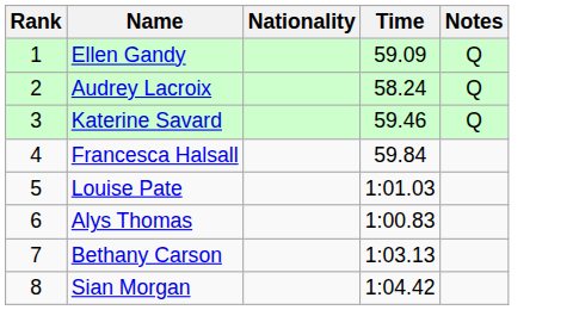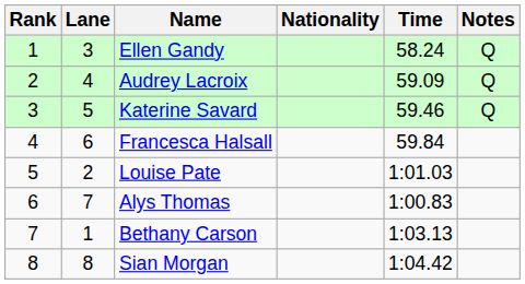+ column: Lane | 3 | 4 | 5 | 6 | 2 | 7 | 1 | 8
Ellen Gandy | Time: 59.09 -> 58.24
Audrey Lacroix | Time: 58.24 -> 59.09
